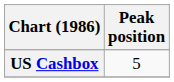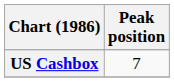US Cashbox | Peak position: 5 -> 7
